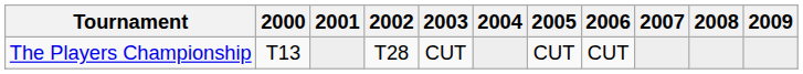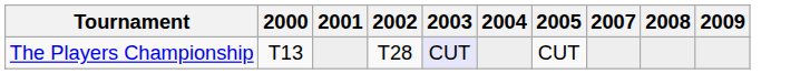- column: 2006 | CUT
The Players Championship | 2003: no background -> lavender background
